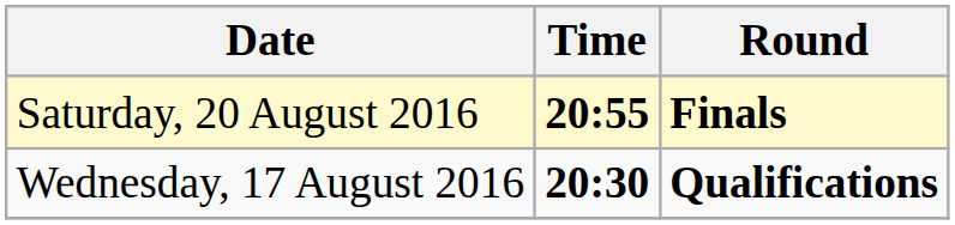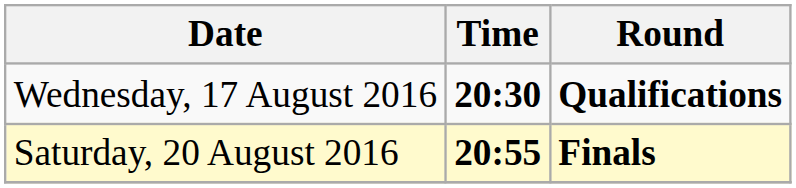rows swapped: Wednesday, 17 August 2016 <-> Saturday, 20 August 2016
